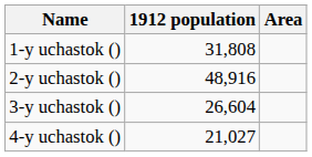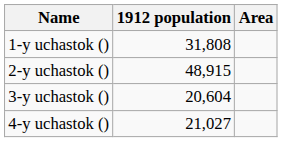2-y uchastok () | 1912 population: 48,916 -> 48,915
3-y uchastok () | 1912 population: 26,604 -> 20,604
